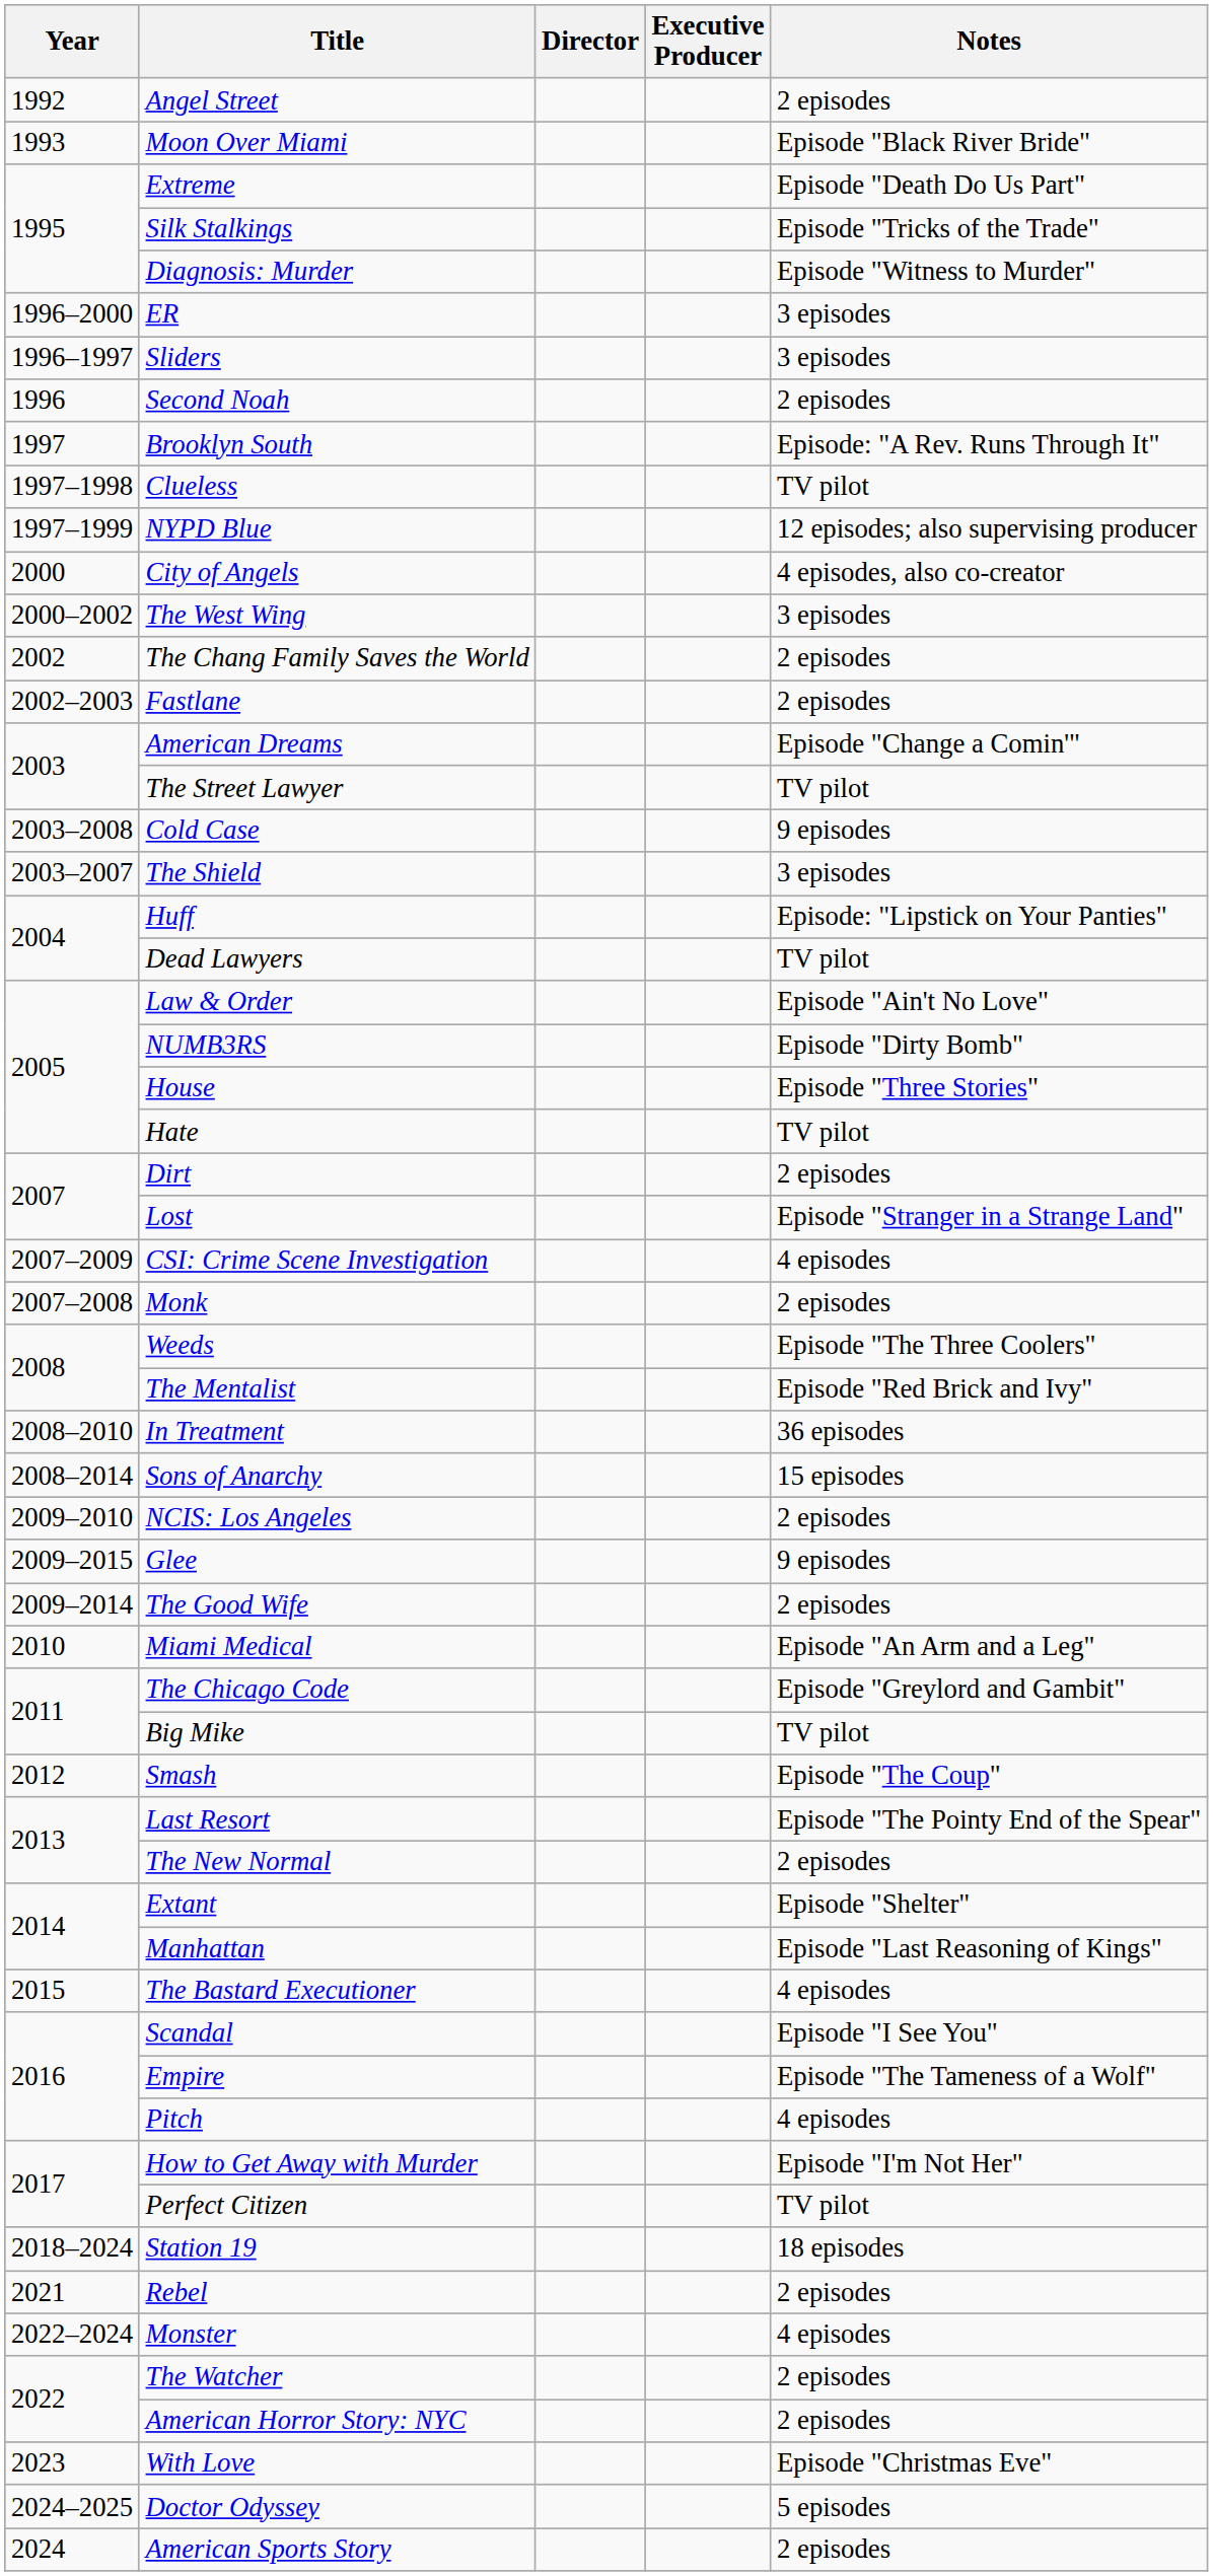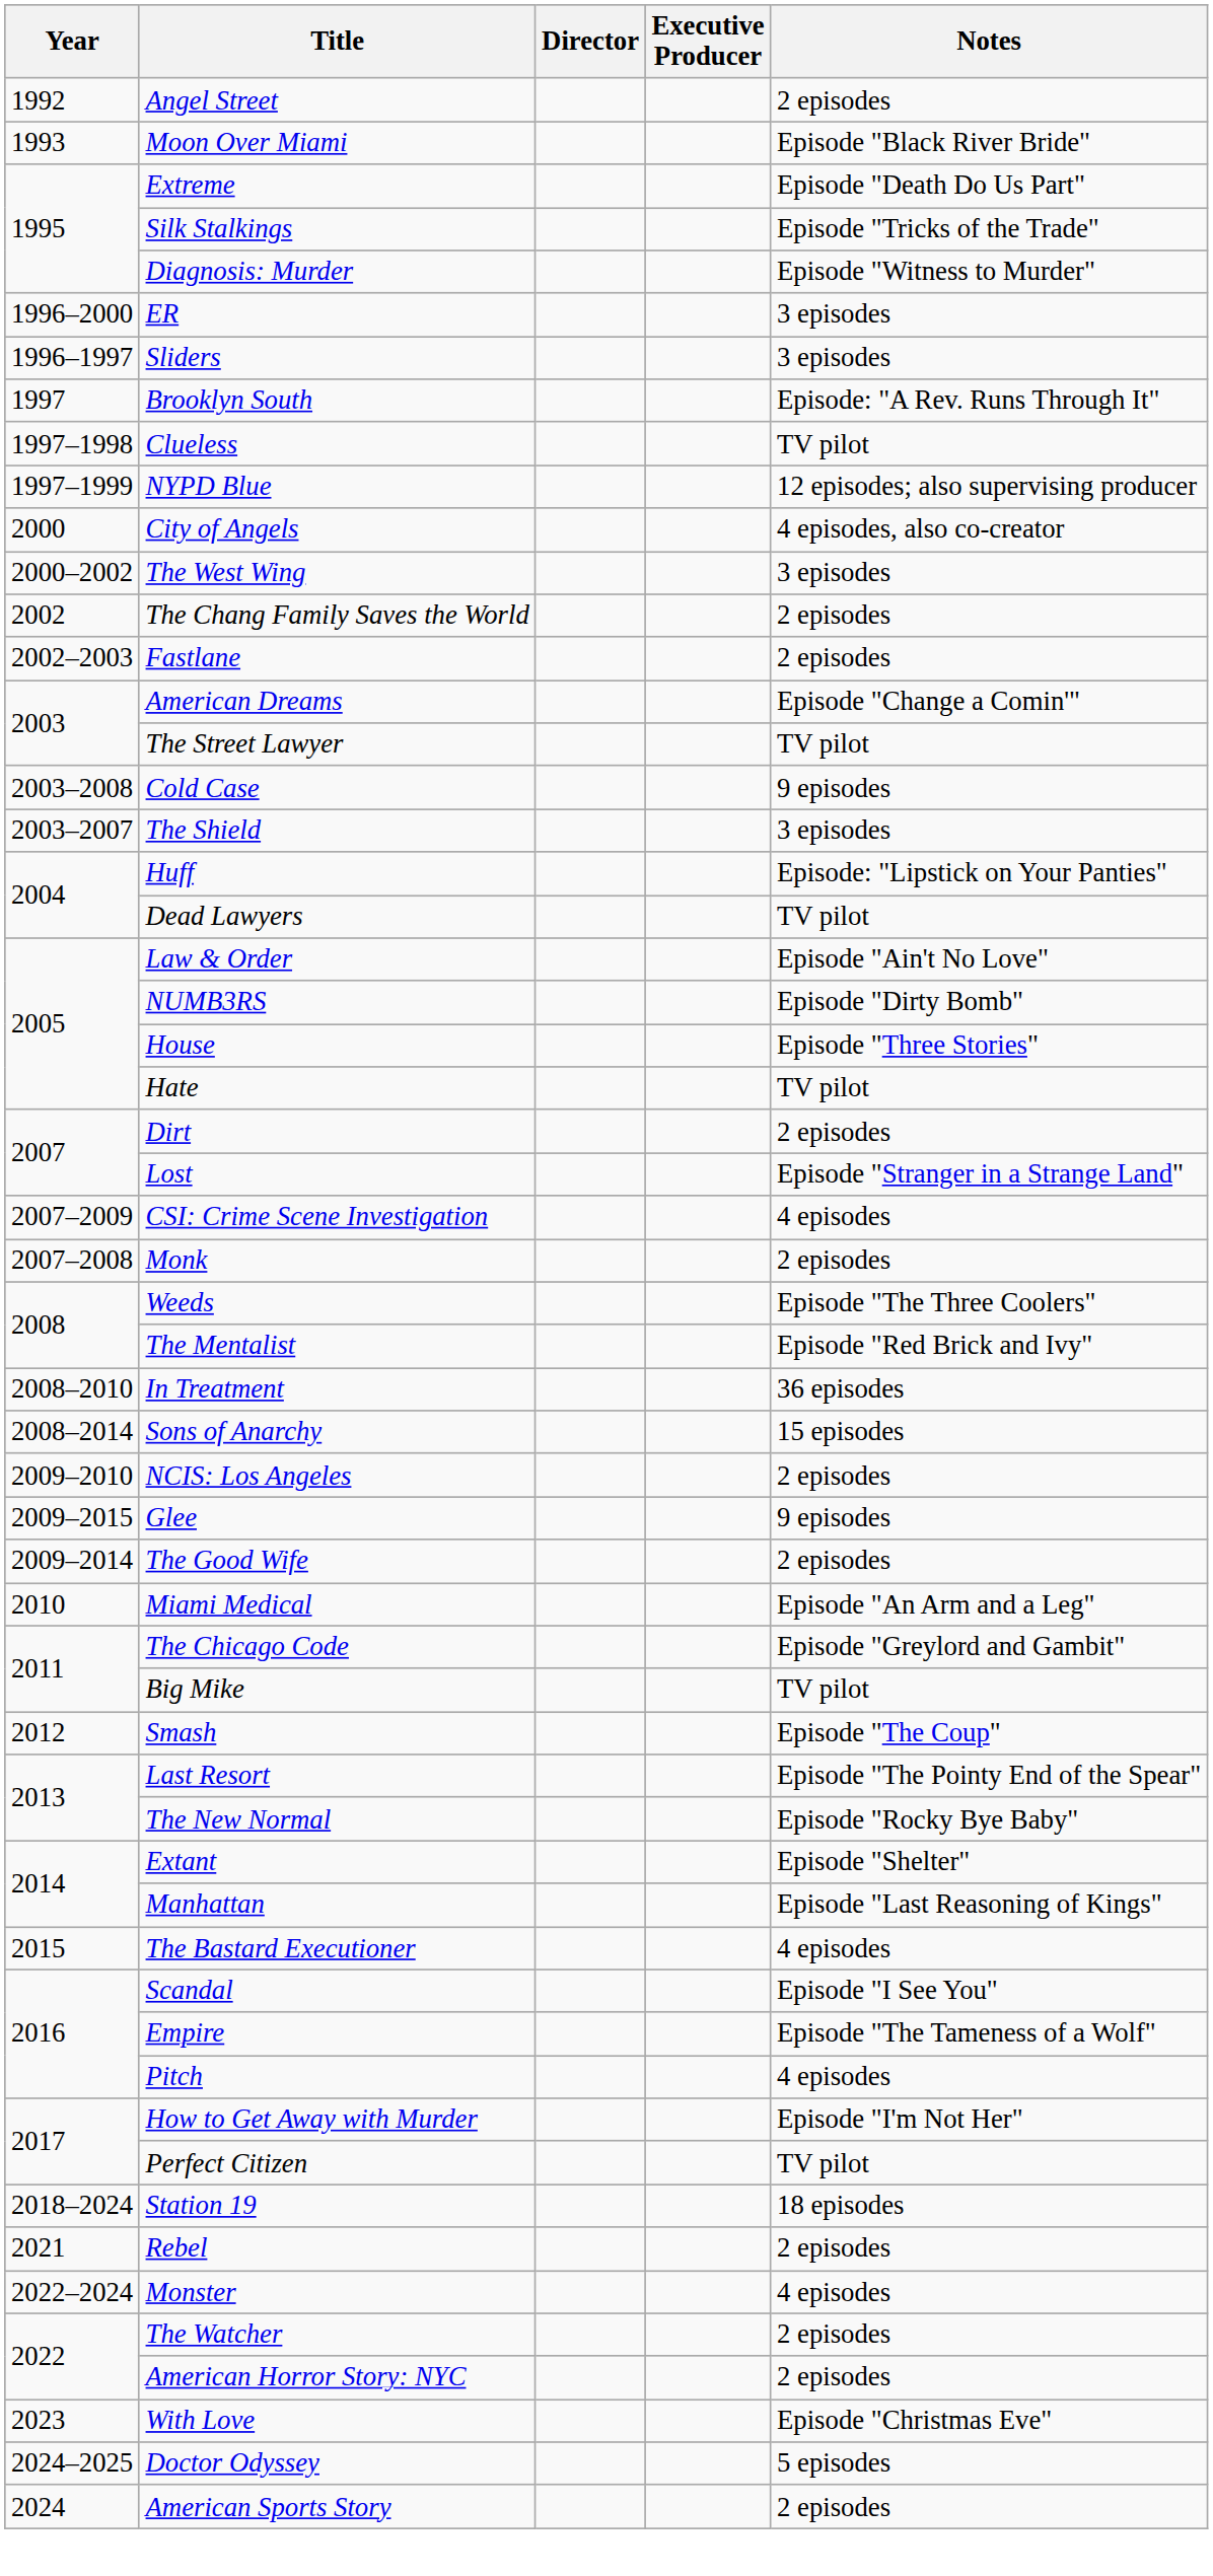- row: 1996 | Second Noah | 2 episodes
The New Normal | Notes: 2 episodes -> Episode "Rocky Bye Baby"
